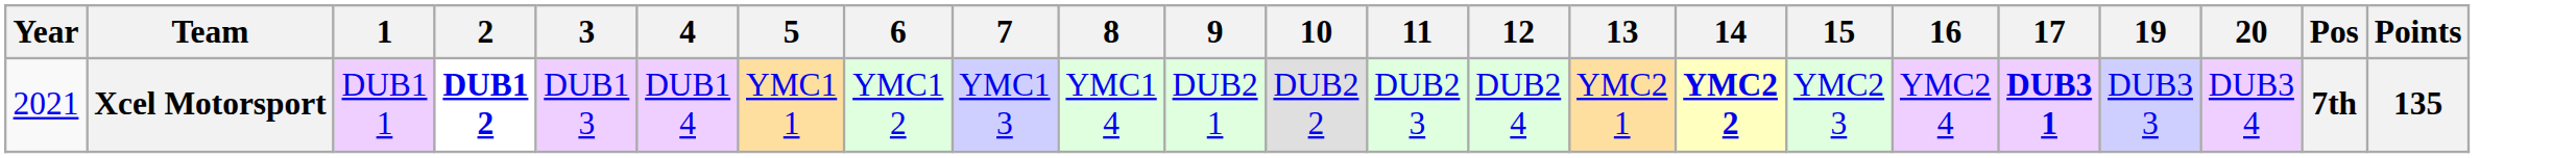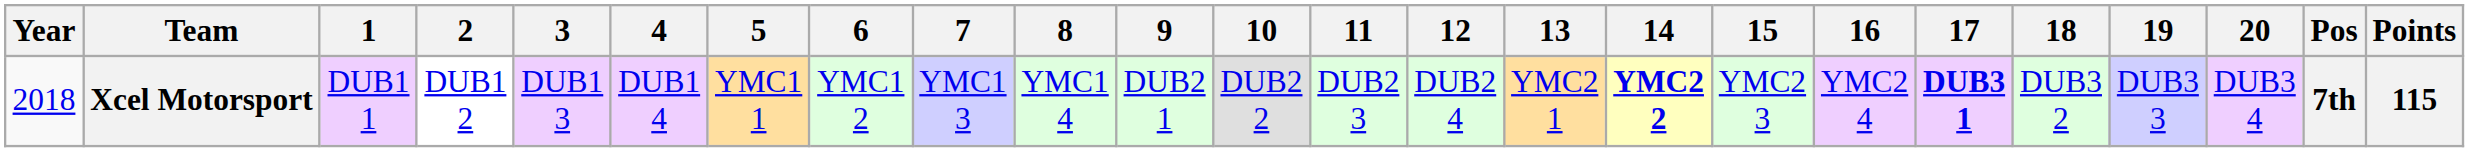+ column: 18 | DUB3 2
Xcel Motorsport | Year: 2021 -> 2018
Xcel Motorsport | 2: bold -> normal
Xcel Motorsport | Points: 135 -> 115
